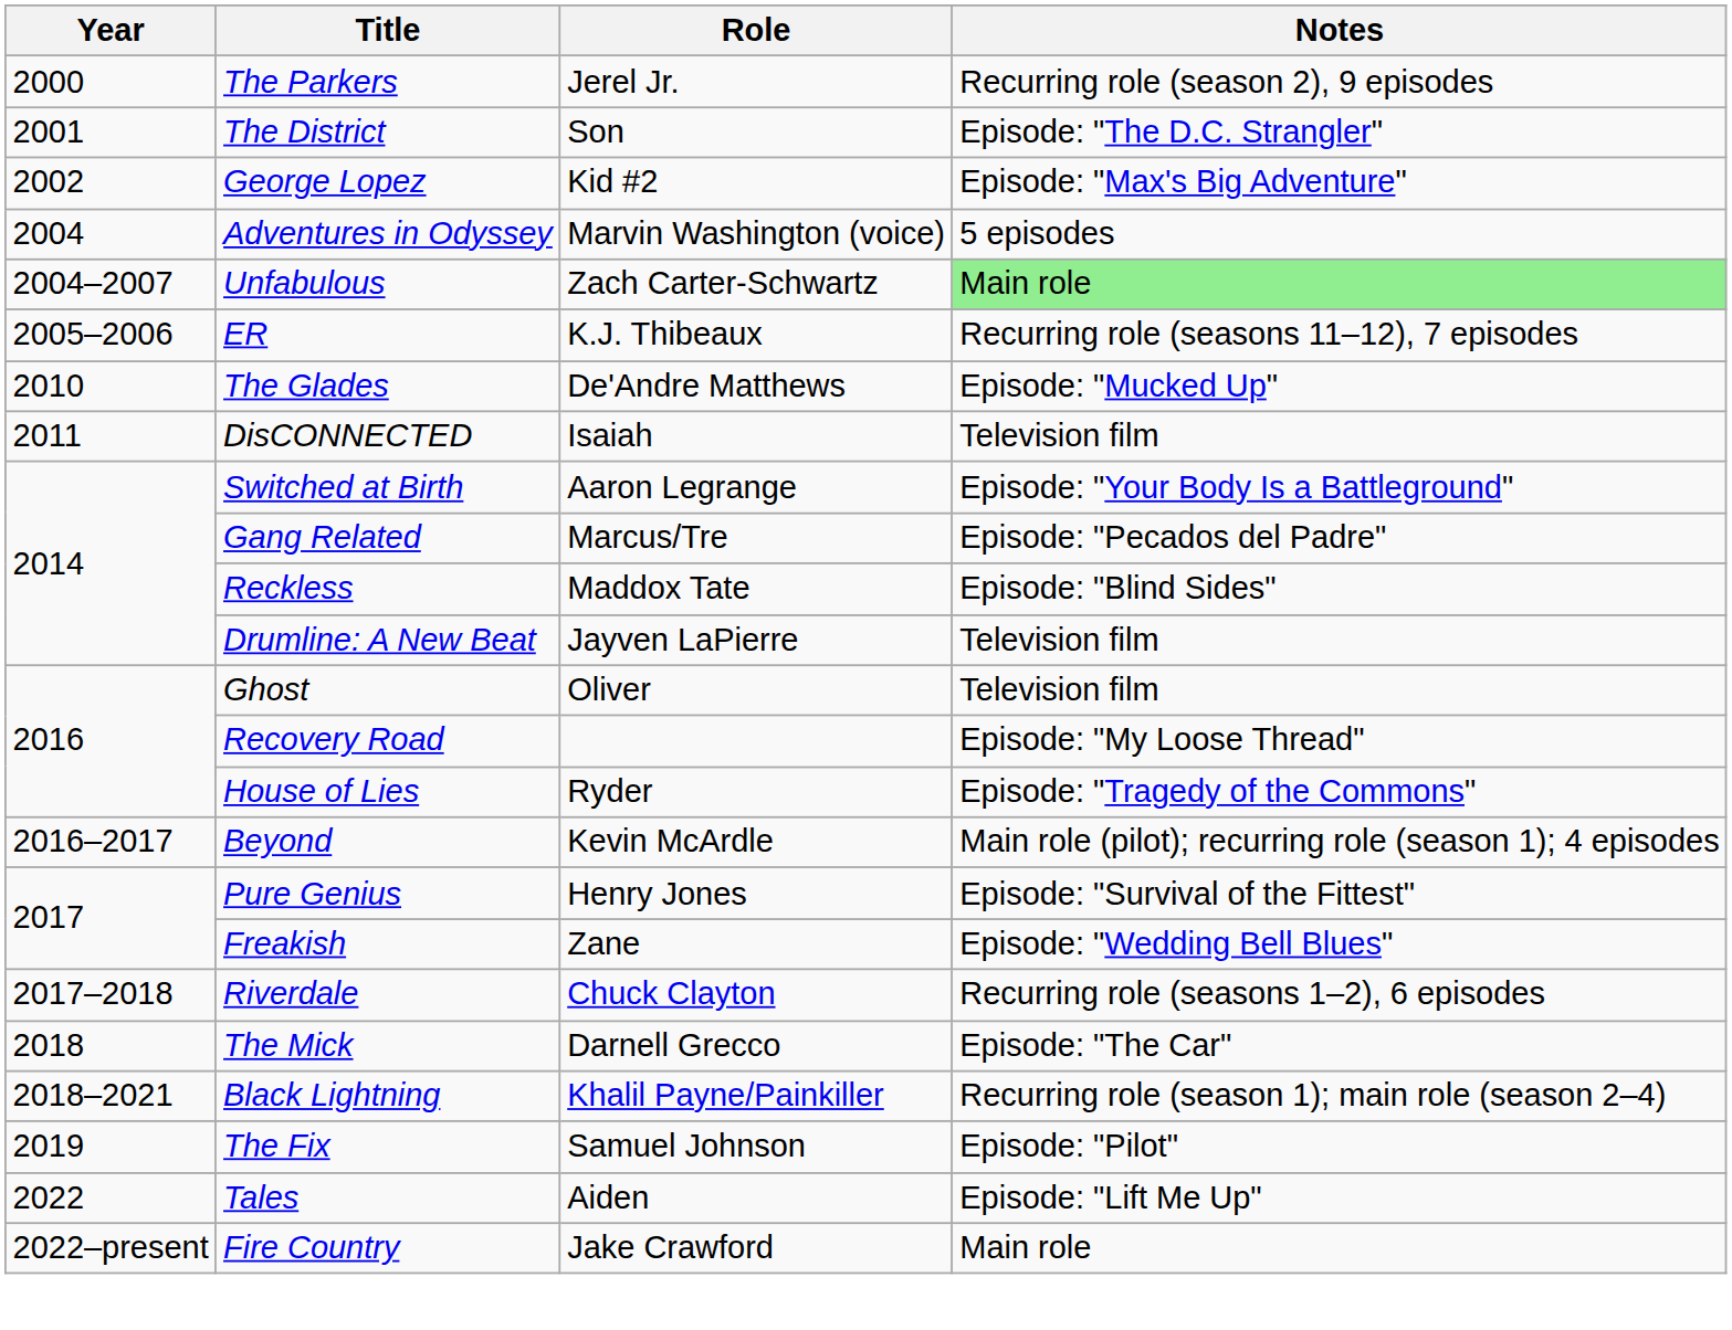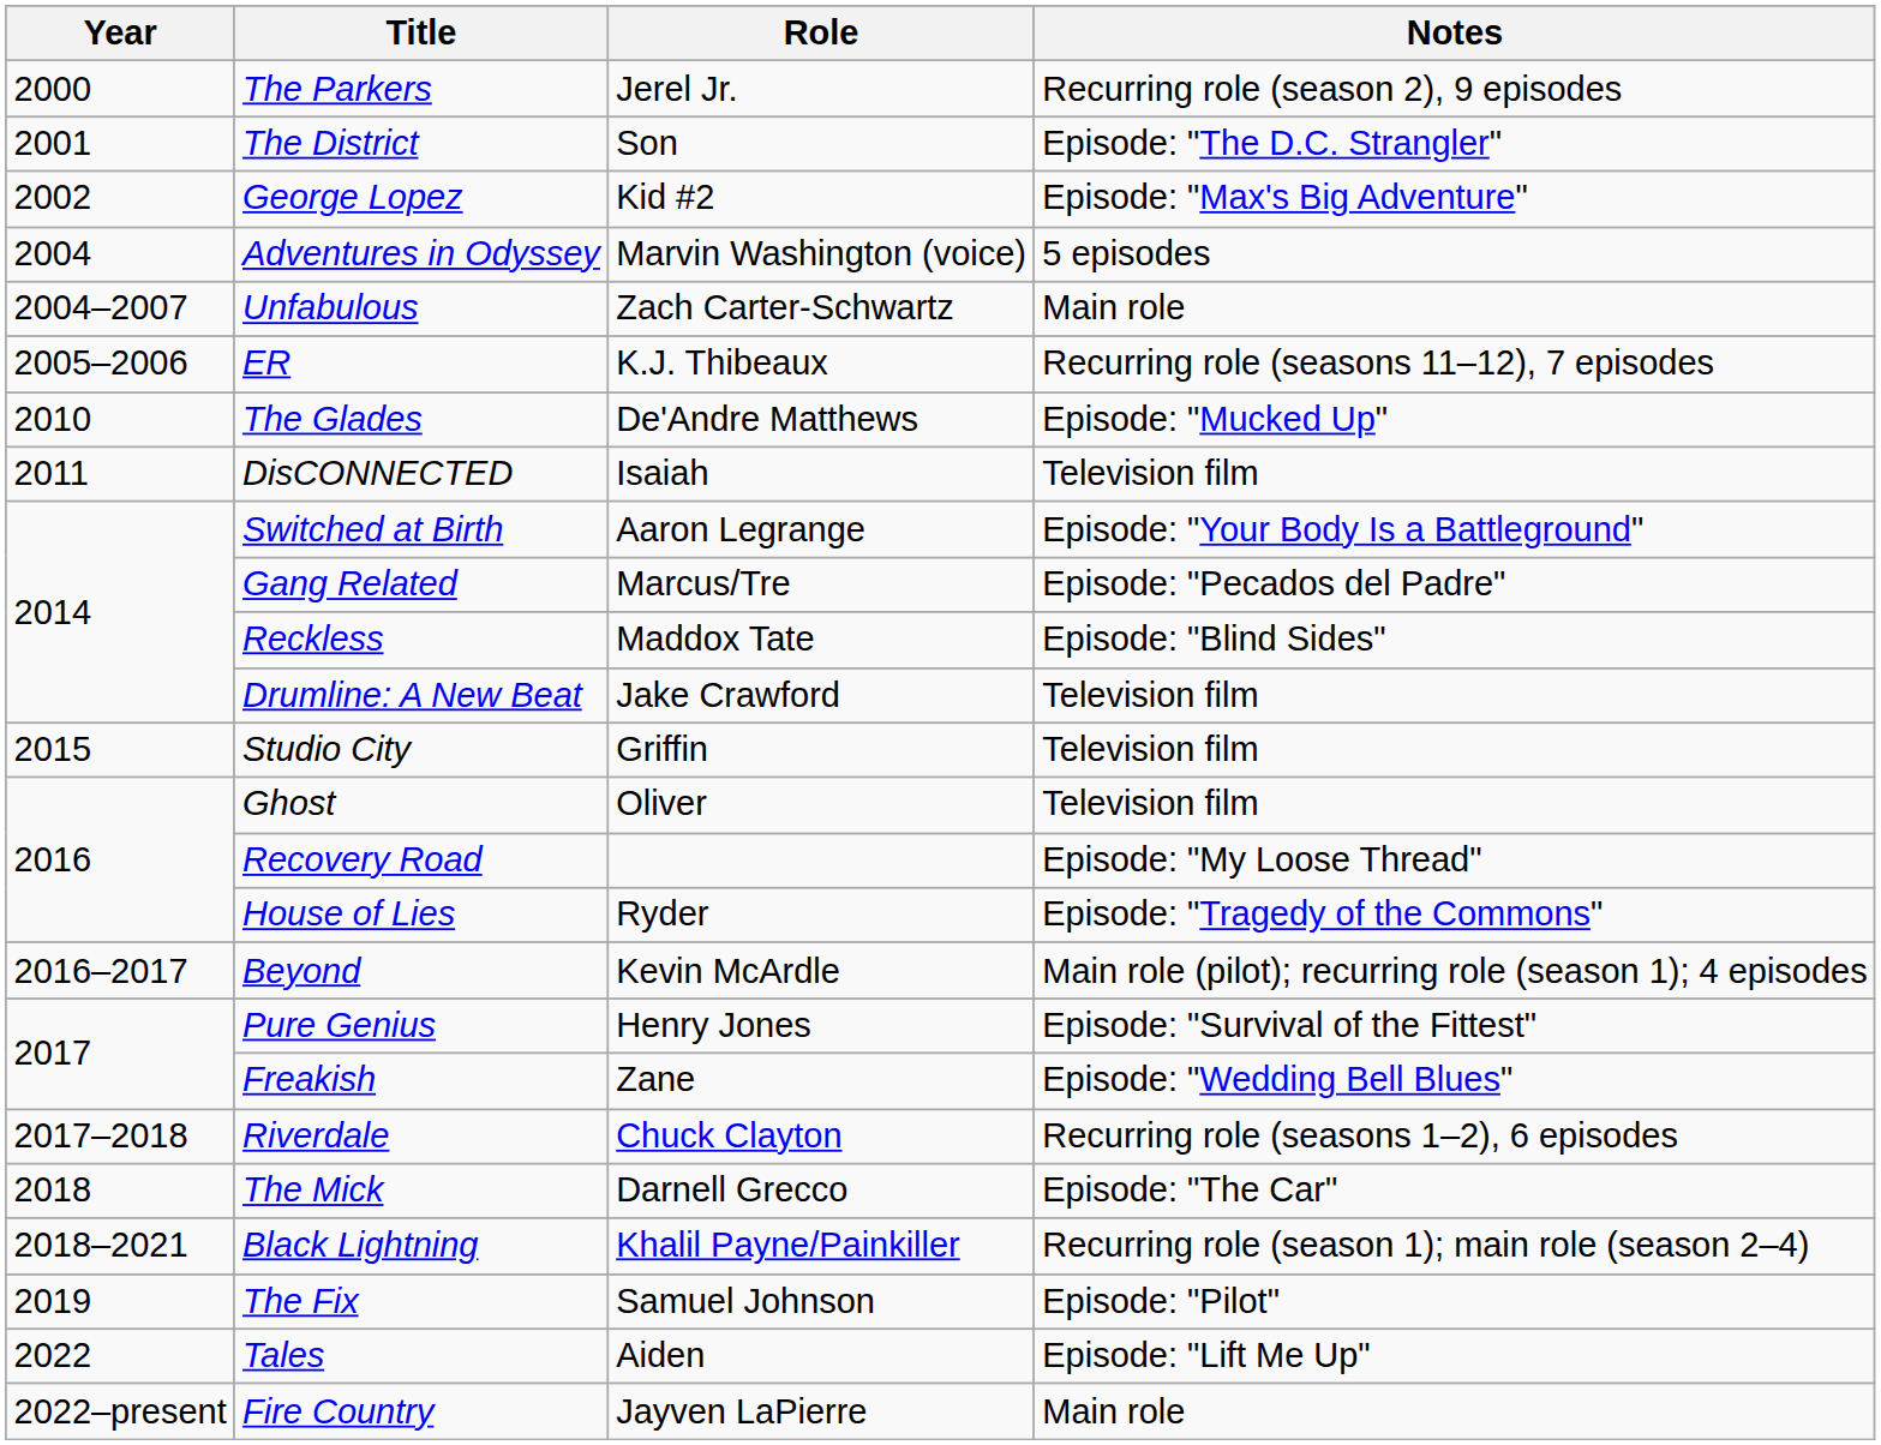Unfabulous | Notes: lightgreen background -> no background
Drumline: A New Beat | Role: Jayven LaPierre -> Jake Crawford
+ row: 2015 | Studio City | Griffin | Television film
Fire Country | Role: Jake Crawford -> Jayven LaPierre
